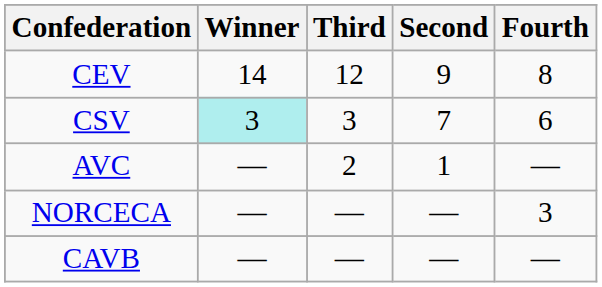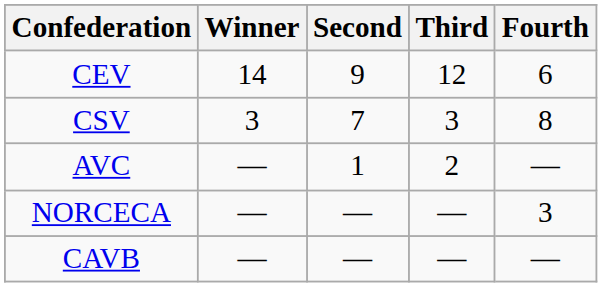columns swapped: Second <-> Third
CEV | Fourth: 8 -> 6
CSV | Winner: paleturquoise background -> no background
CSV | Fourth: 6 -> 8
